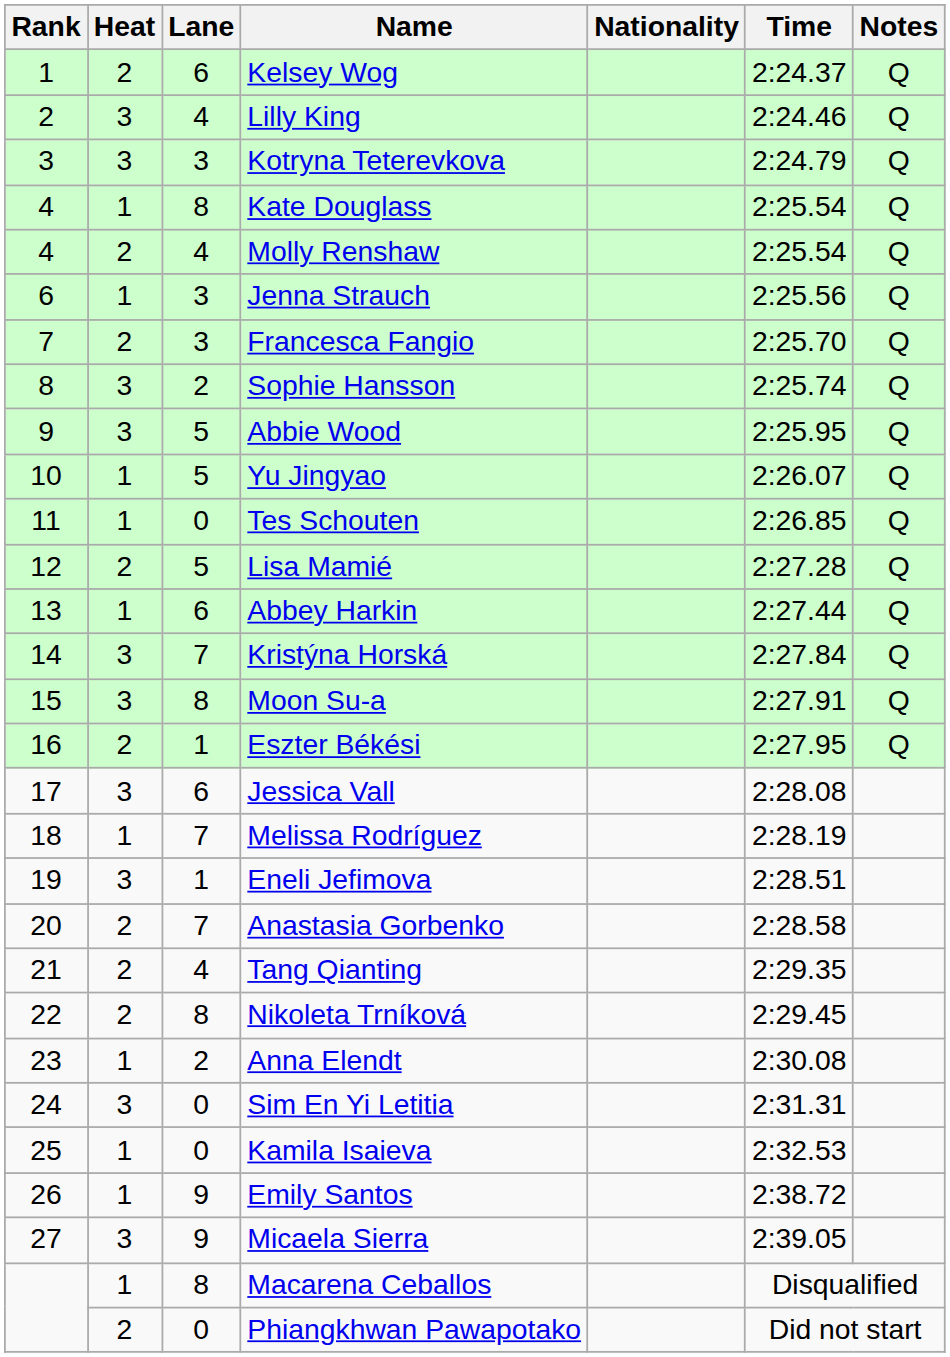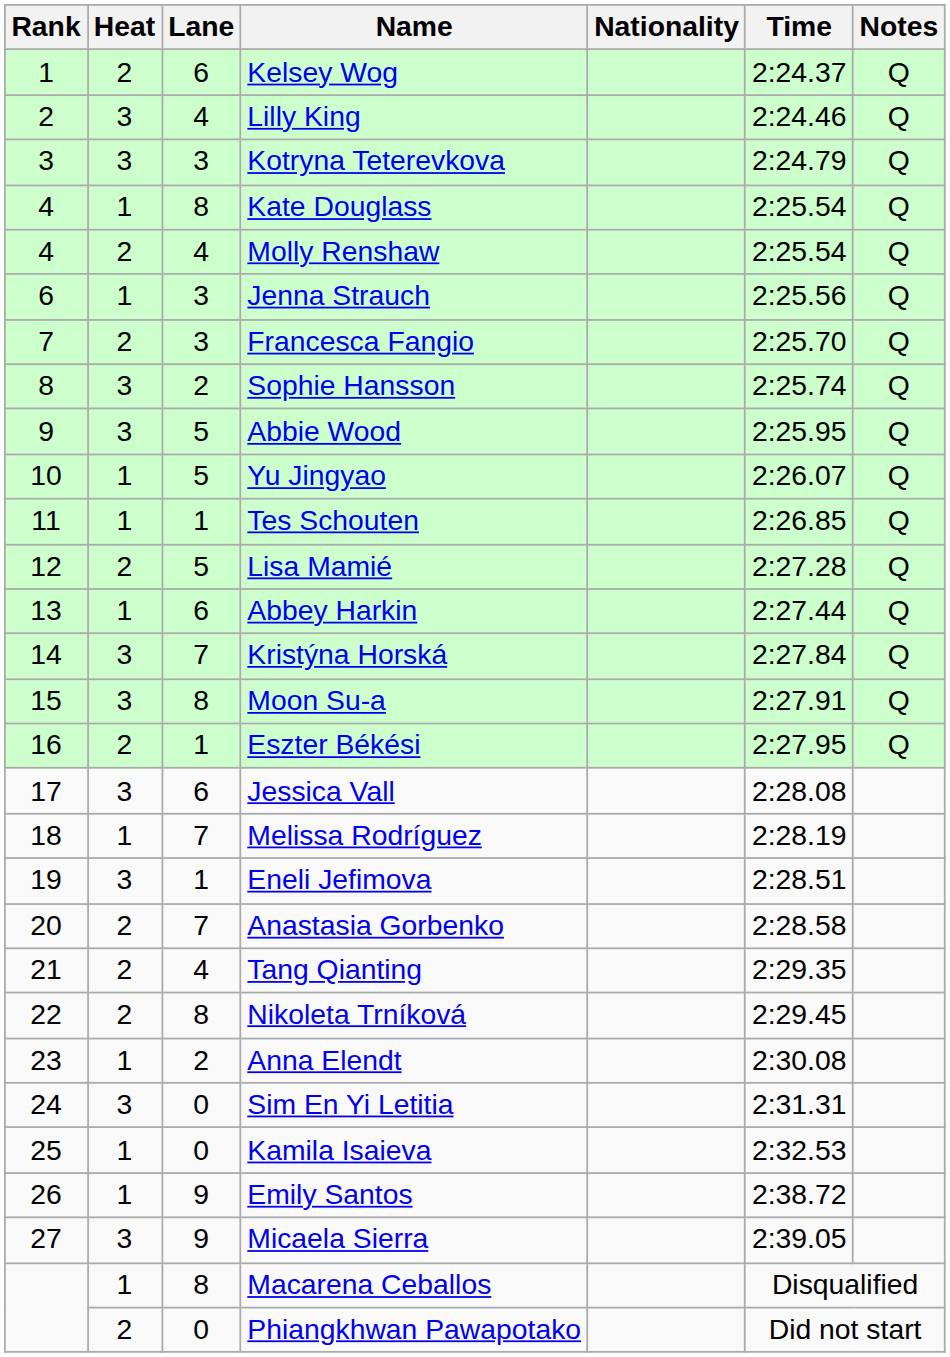Tes Schouten | Lane: 0 -> 1
